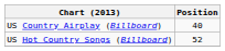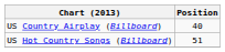US Hot Country Songs (Billboard) | Position: 52 -> 51
